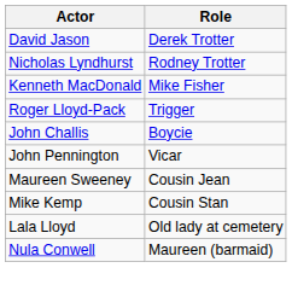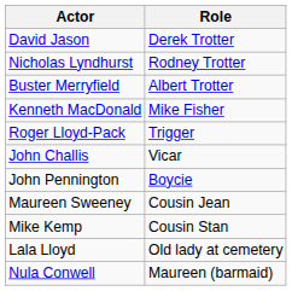+ row: Buster Merryfield | Albert Trotter
John Challis | Role: Boycie -> Vicar
John Pennington | Role: Vicar -> Boycie
